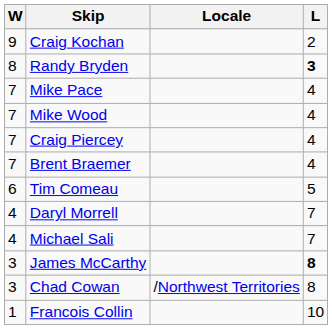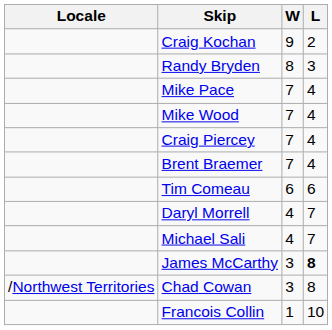columns swapped: Locale <-> W
Randy Bryden | L: bold -> normal
Tim Comeau | L: 5 -> 6
